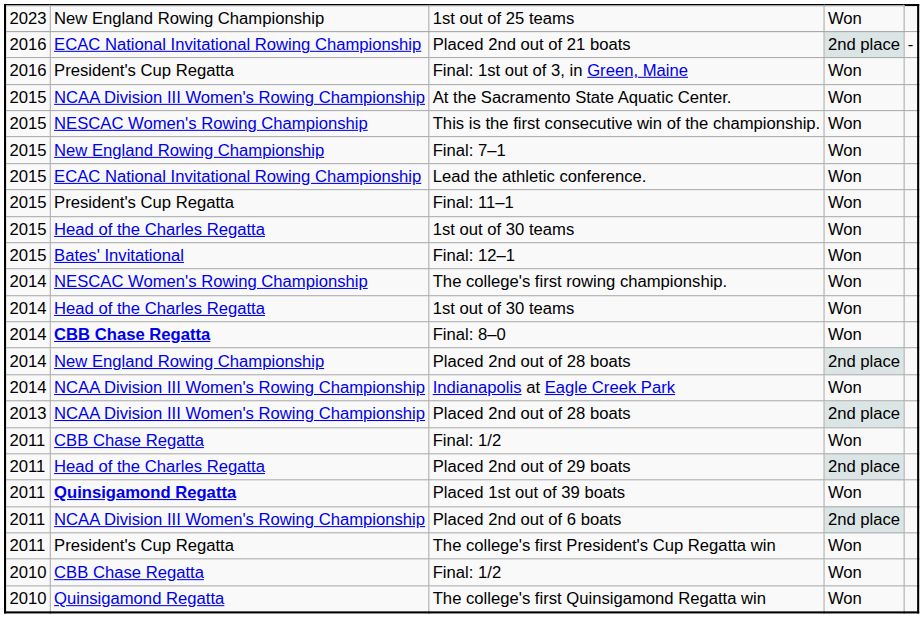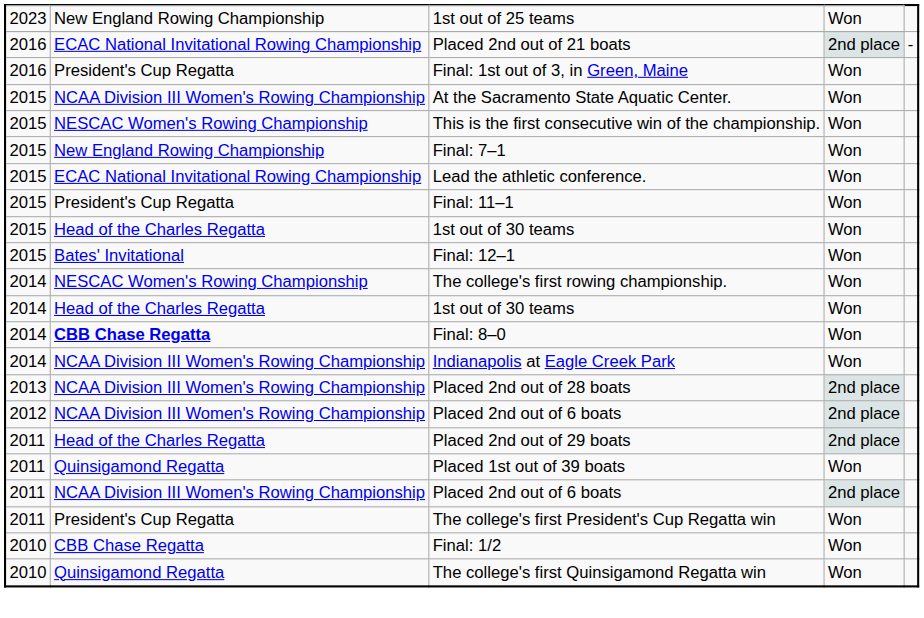- row: 2014 | New England Rowing Championship | Placed 2nd out of 28 boats | 2nd place
+ row: 2012 | NCAA Division III Women's Rowing Championship | Placed 2nd out of 6 boats | 2nd place
- row: 2011 | CBB Chase Regatta | Final: 1/2 | Won
Placed 1st out of 39 boats | column 2: bold -> normal
